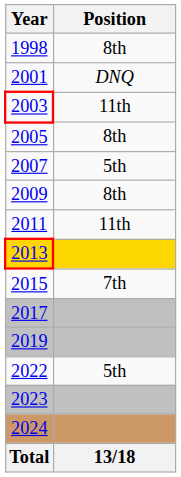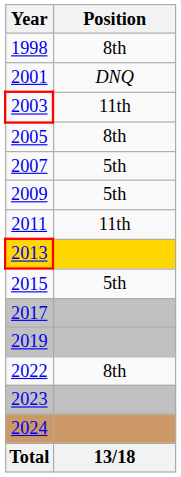2009 | Position: 8th -> 5th
2015 | Position: 7th -> 5th
2022 | Position: 5th -> 8th
